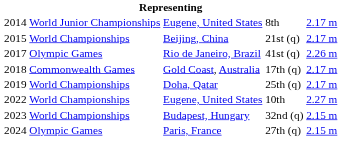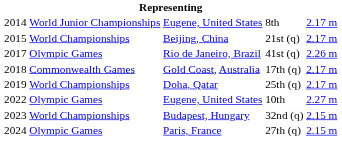10th | column 2: World Championships -> Olympic Games
